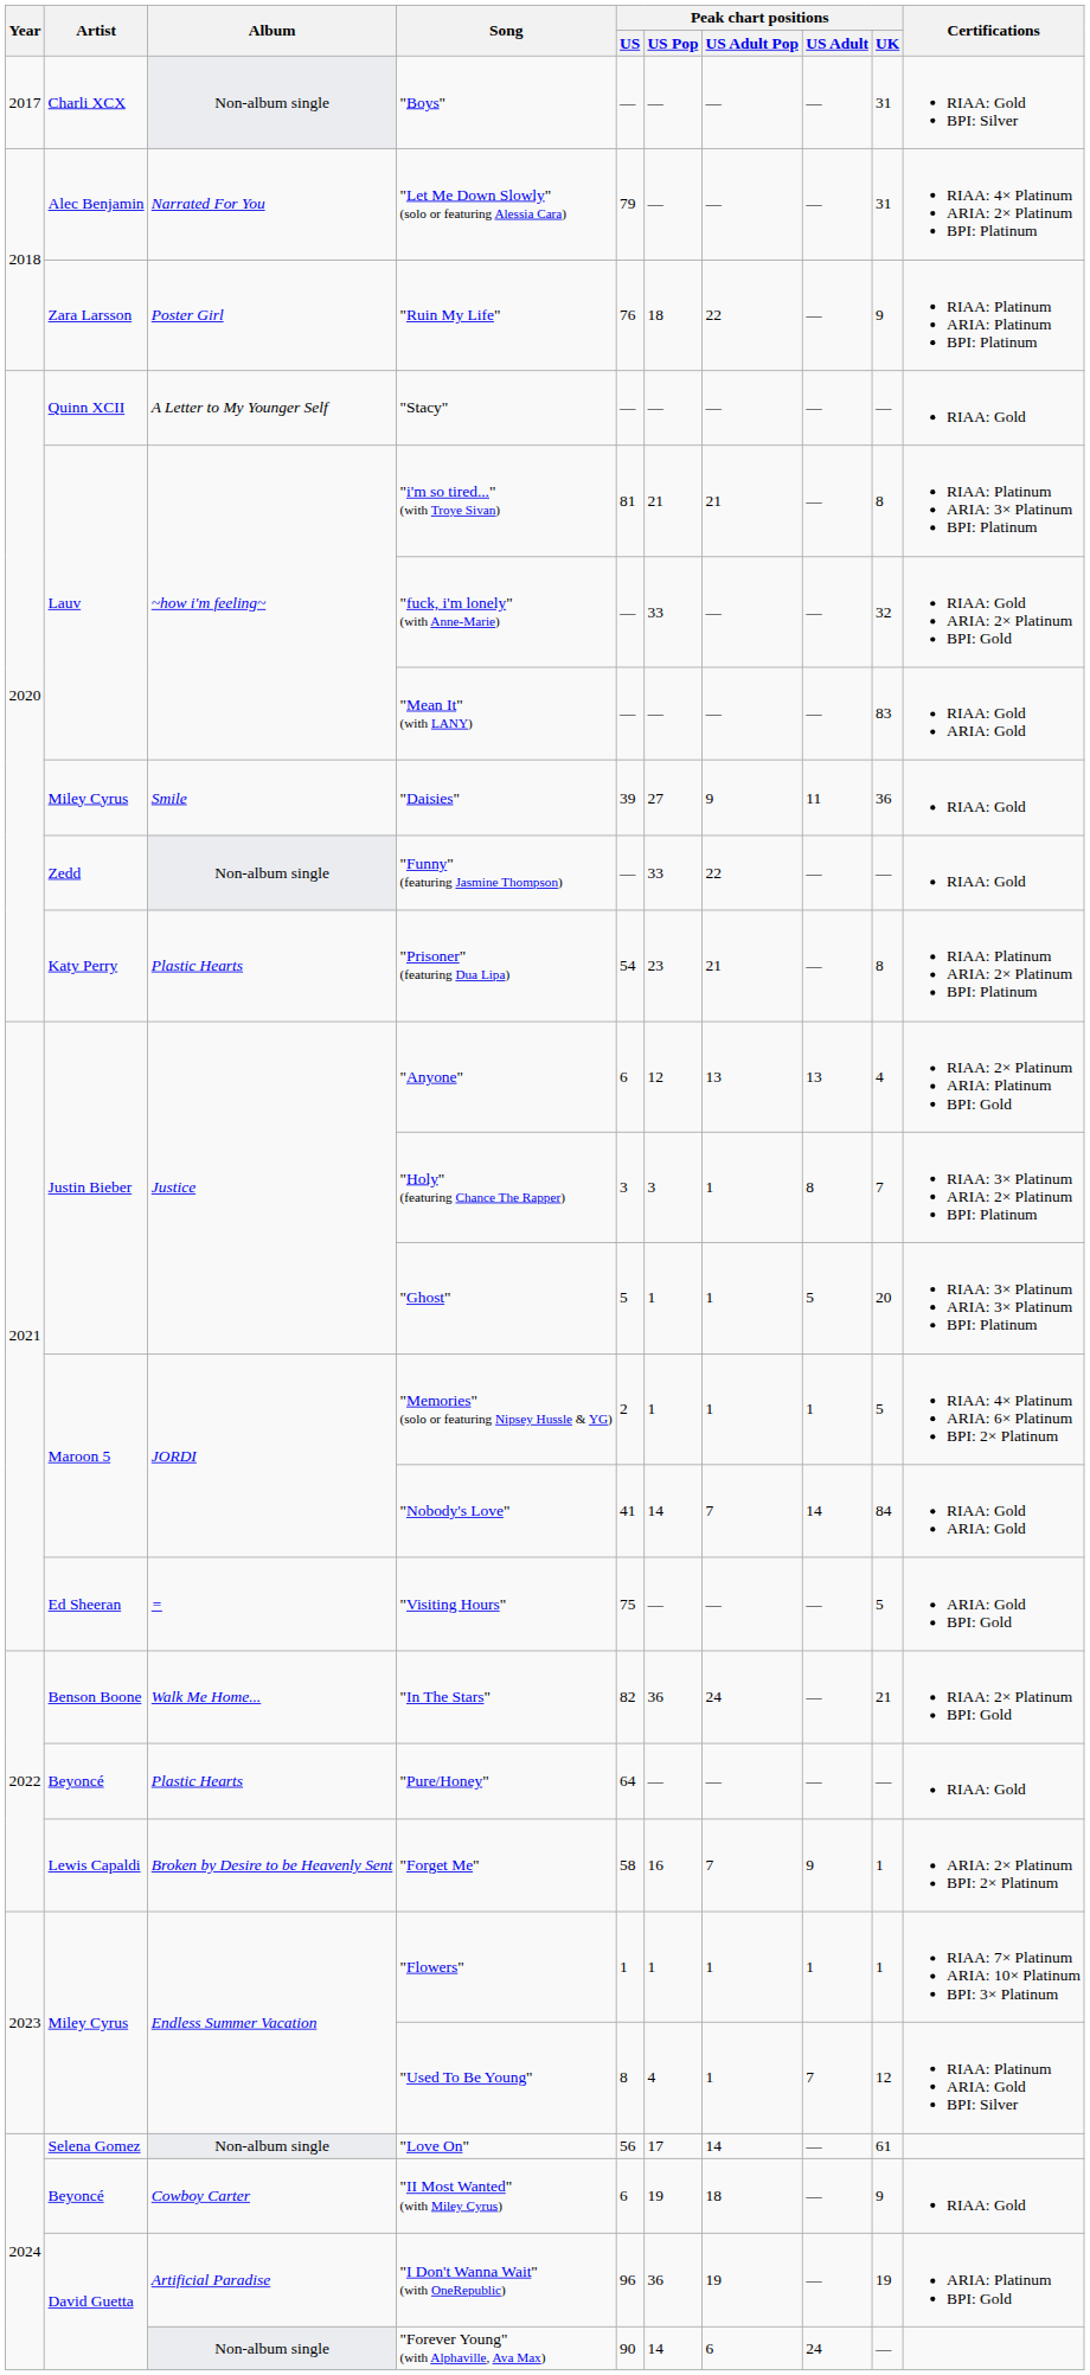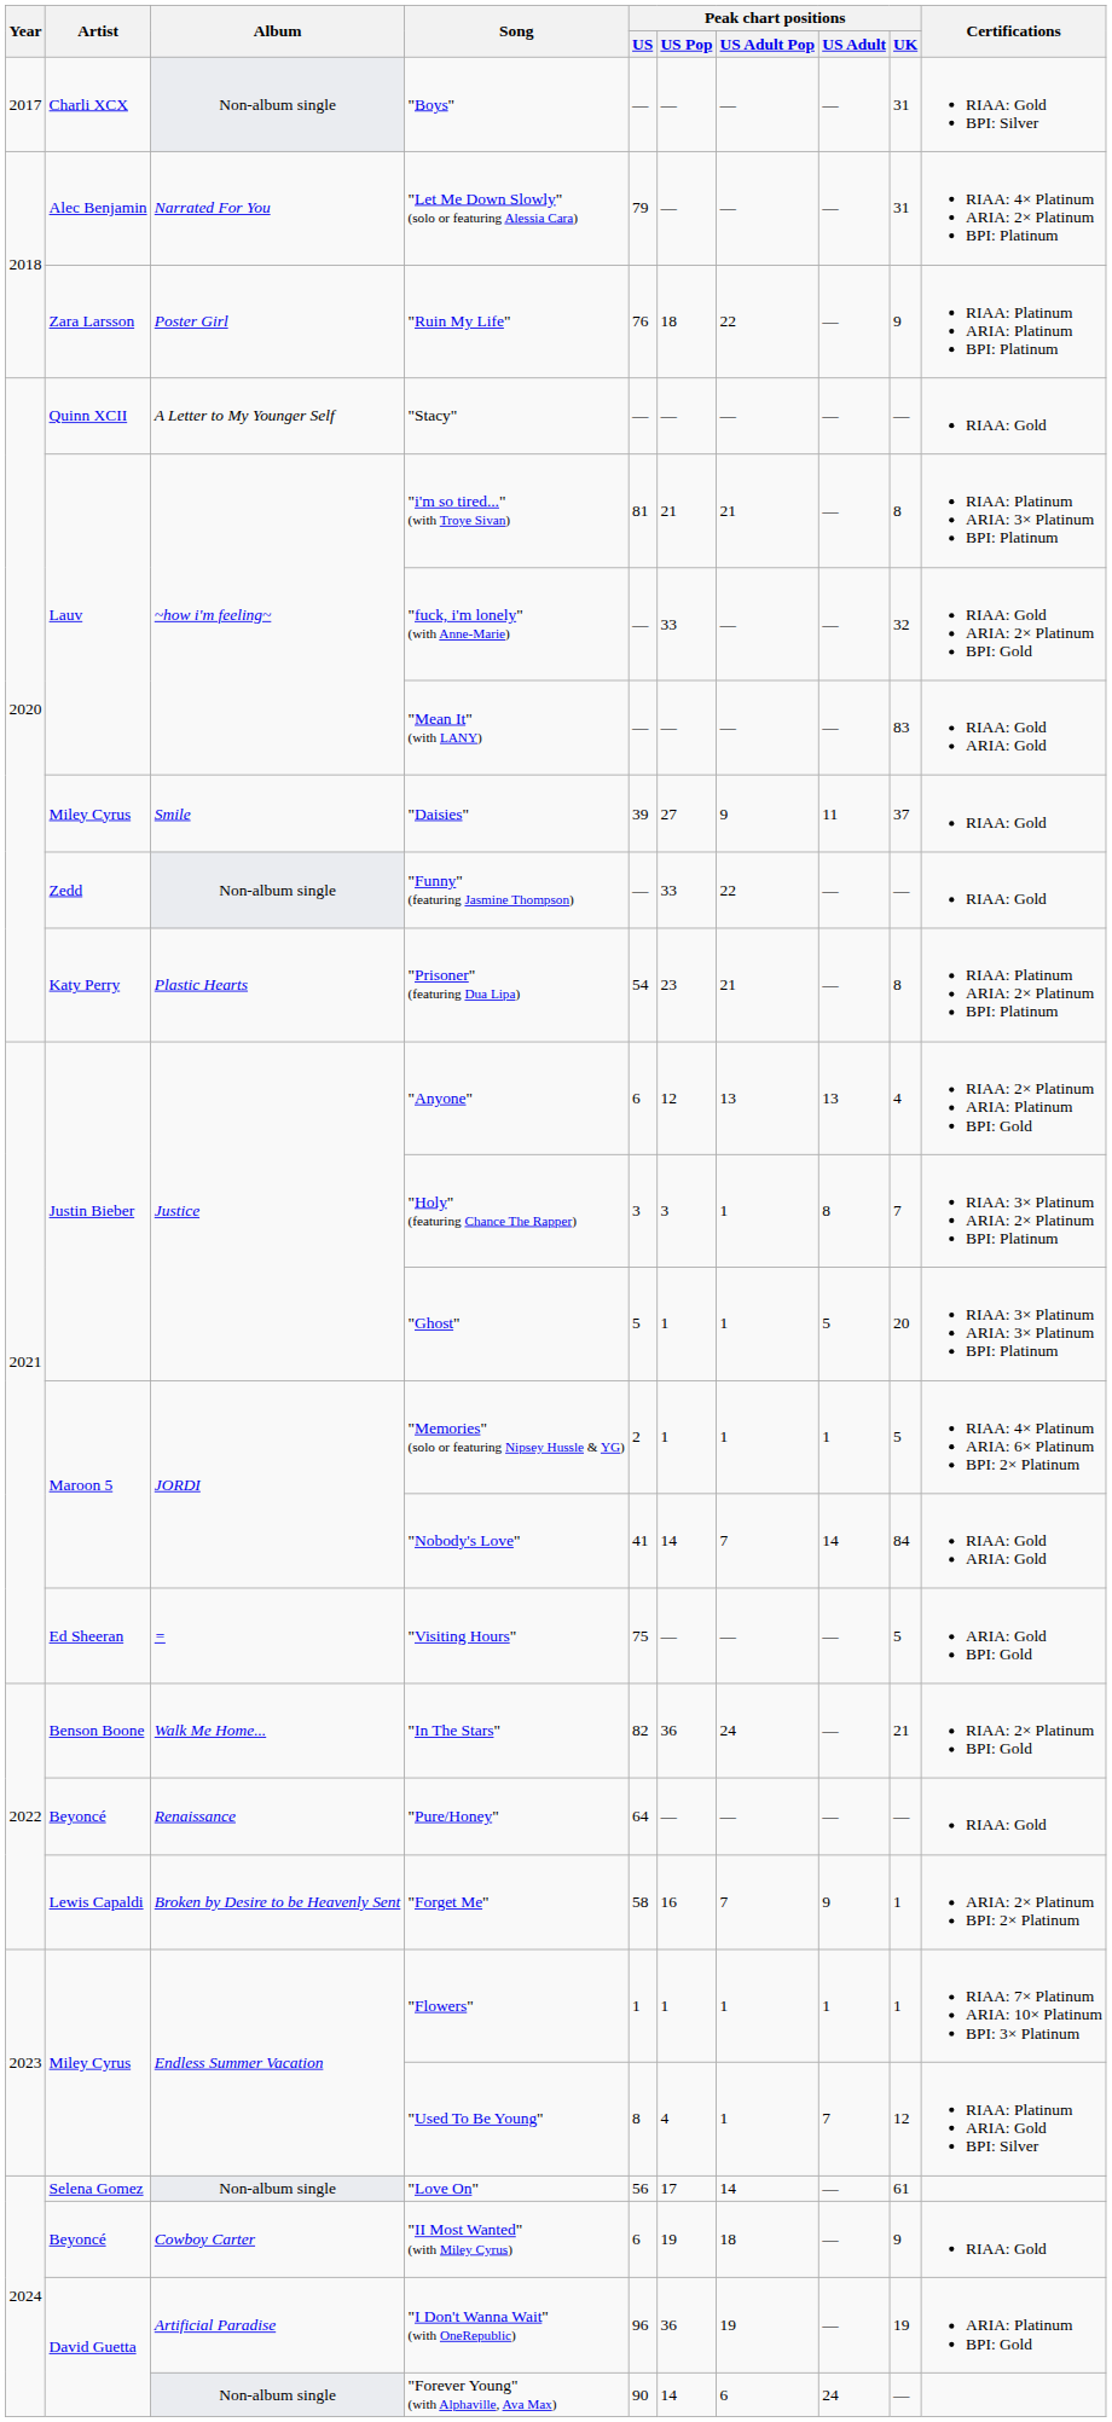"Daisies" | Peak chart positions / UK: 36 -> 37
"Pure/Honey" | Album: Plastic Hearts -> Renaissance
